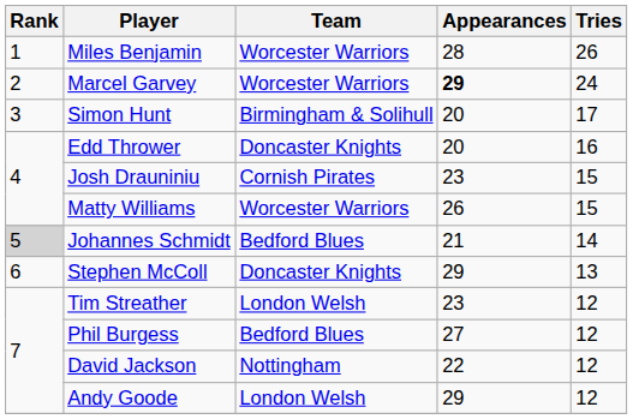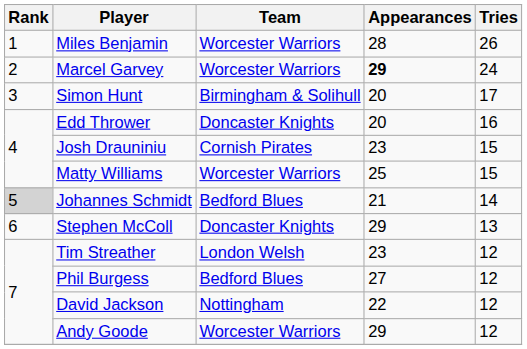Matty Williams | Appearances: 26 -> 25
Andy Goode | Team: London Welsh -> Worcester Warriors
